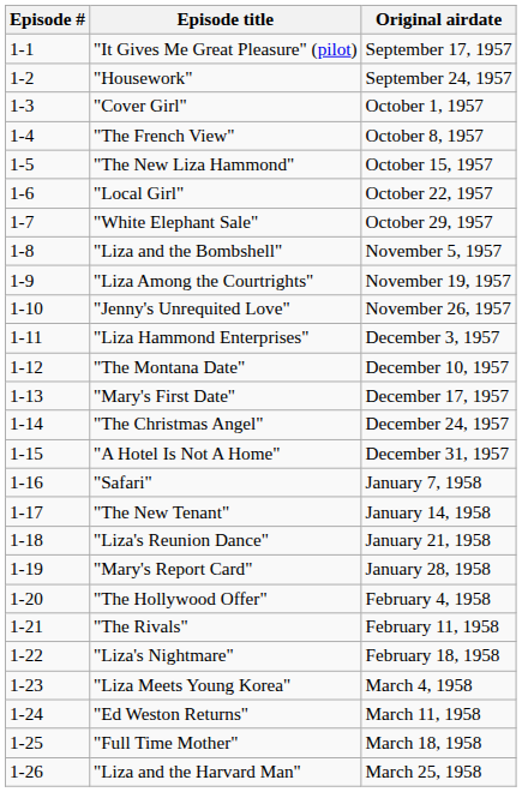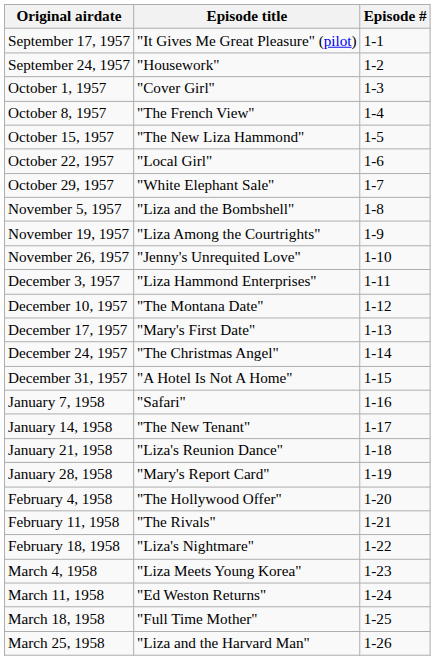columns swapped: Episode # <-> Original airdate
